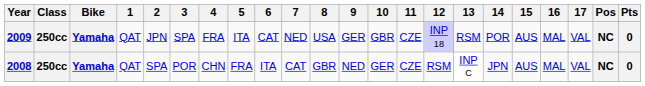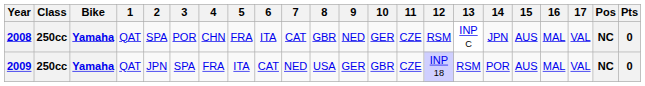rows swapped: 2008 <-> 2009
